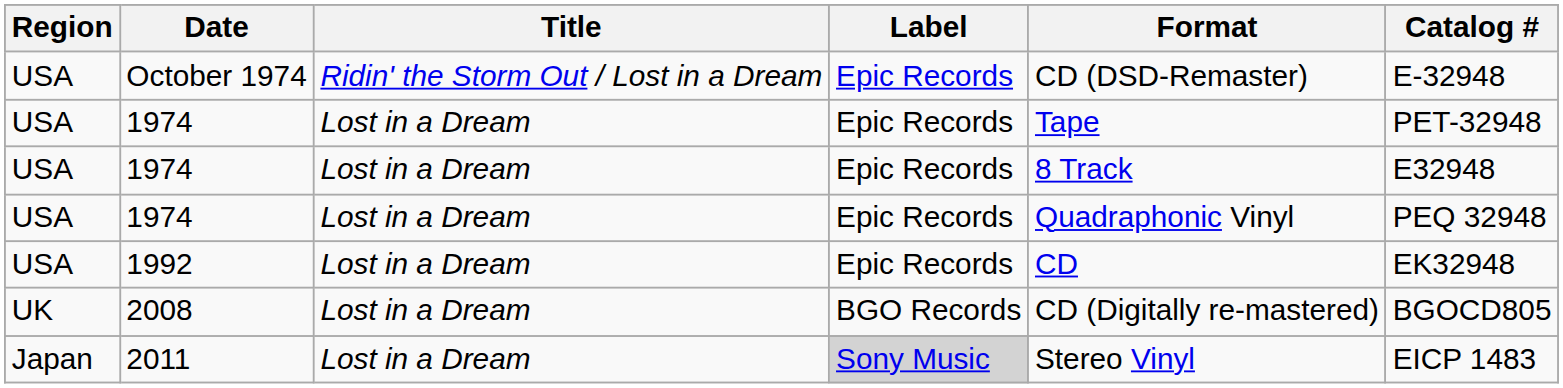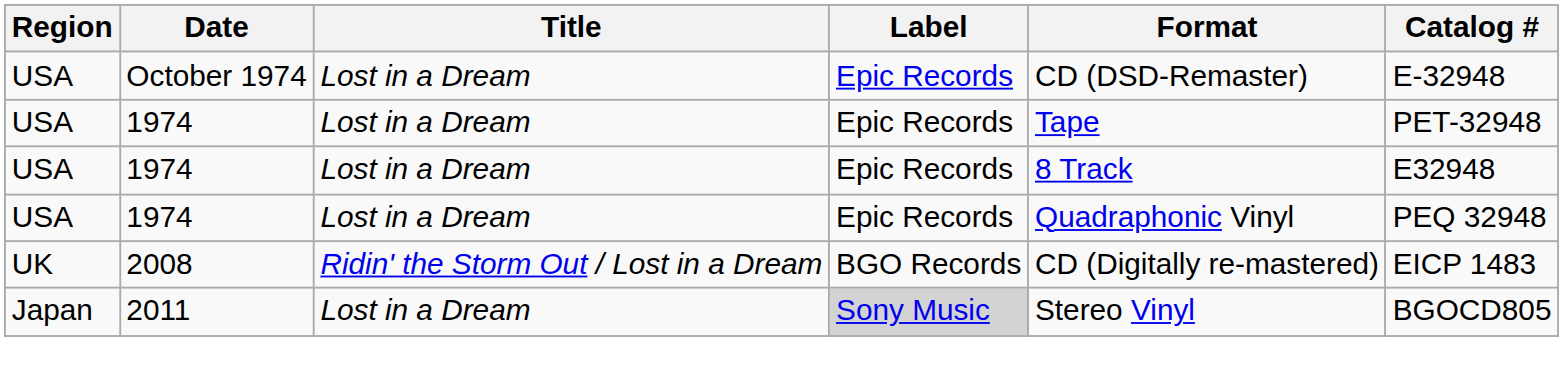October 1974 | Title: Ridin' the Storm Out / Lost in a Dream -> Lost in a Dream
- row: USA | 1992 | Lost in a Dream | Epic Records | CD | EK32948
2008 | Title: Lost in a Dream -> Ridin' the Storm Out / Lost in a Dream
2008 | Catalog #: BGOCD805 -> EICP 1483
2011 | Catalog #: EICP 1483 -> BGOCD805
